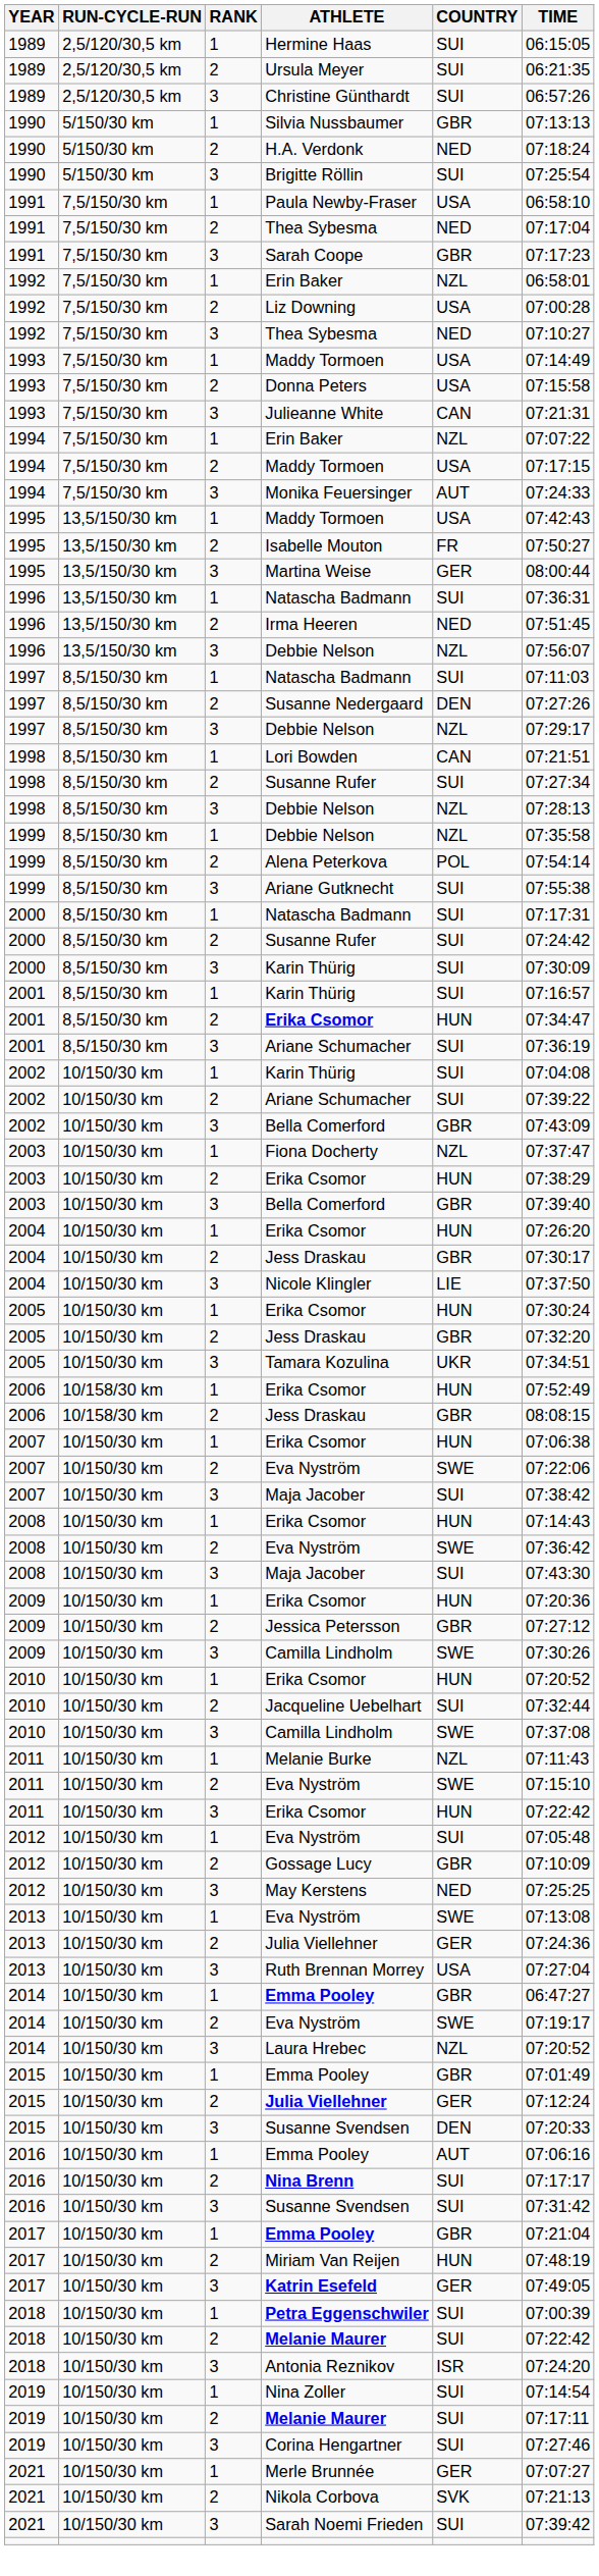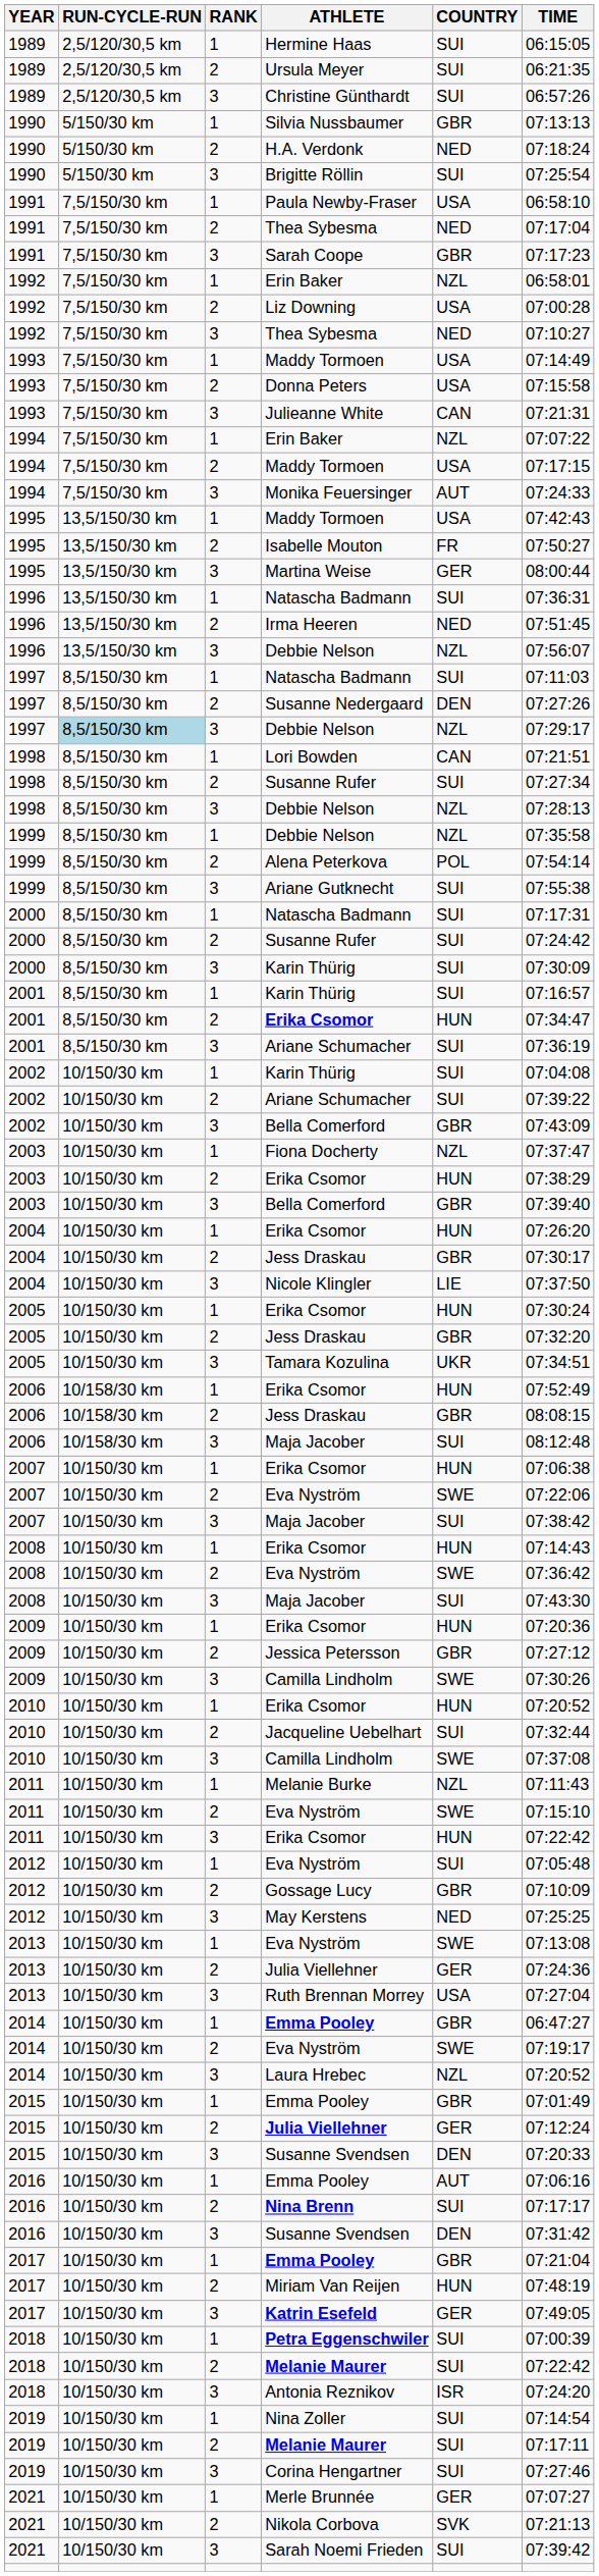1997 / Debbie Nelson | RUN-CYCLE-RUN: no background -> lightblue background
+ row: 2006 | 10/158/30 km | 3 | Maja Jacober | SUI | 08:12:48
2016 / Susanne Svendsen | COUNTRY: SUI -> DEN
